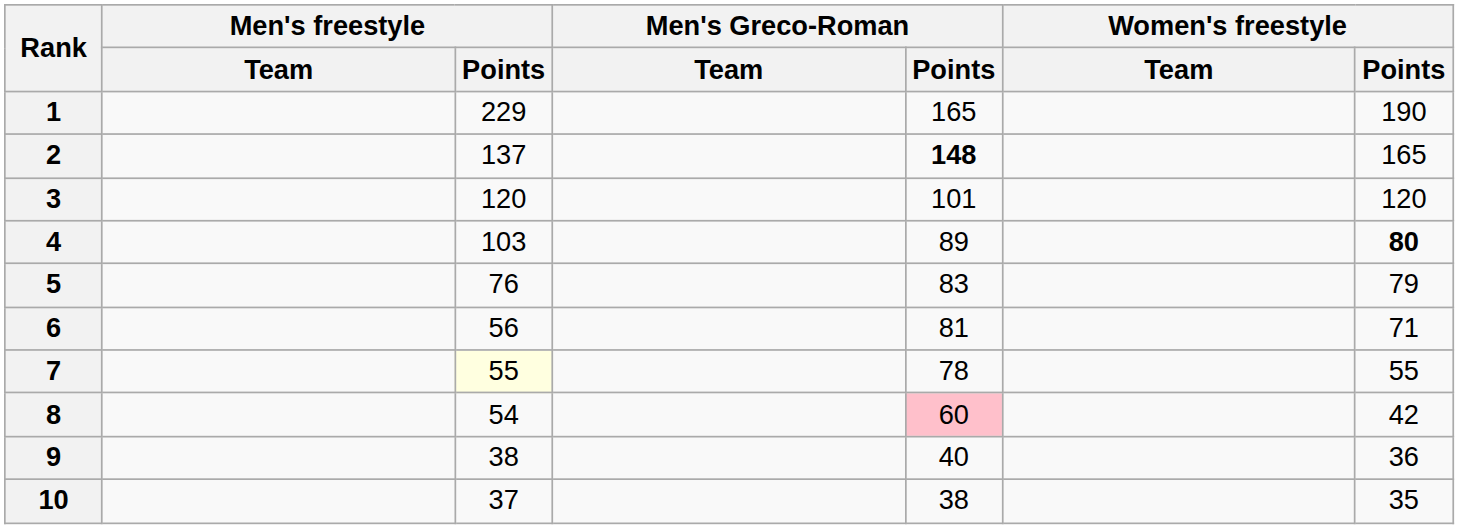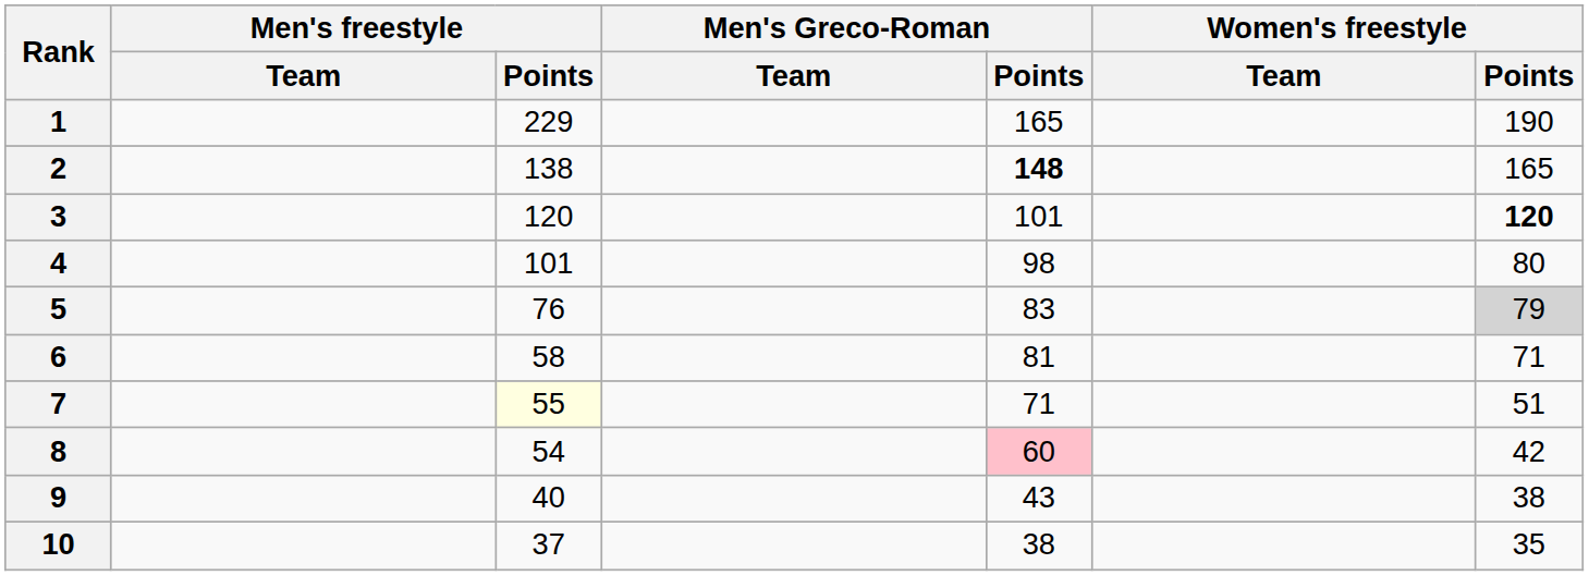2 | Men's freestyle / Points: 137 -> 138
3 | Women's freestyle / Points: normal -> bold
4 | Men's freestyle / Points: 103 -> 101
4 | Men's Greco-Roman / Points: 89 -> 98
4 | Women's freestyle / Points: bold -> normal
5 | Women's freestyle / Points: no background -> lightgrey background
6 | Men's freestyle / Points: 56 -> 58
7 | Men's Greco-Roman / Points: 78 -> 71
7 | Women's freestyle / Points: 55 -> 51
9 | Men's freestyle / Points: 38 -> 40
9 | Men's Greco-Roman / Points: 40 -> 43
9 | Women's freestyle / Points: 36 -> 38
